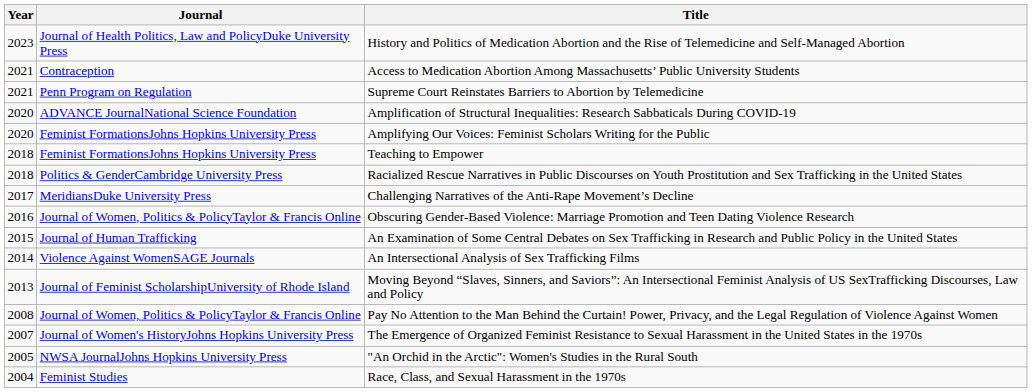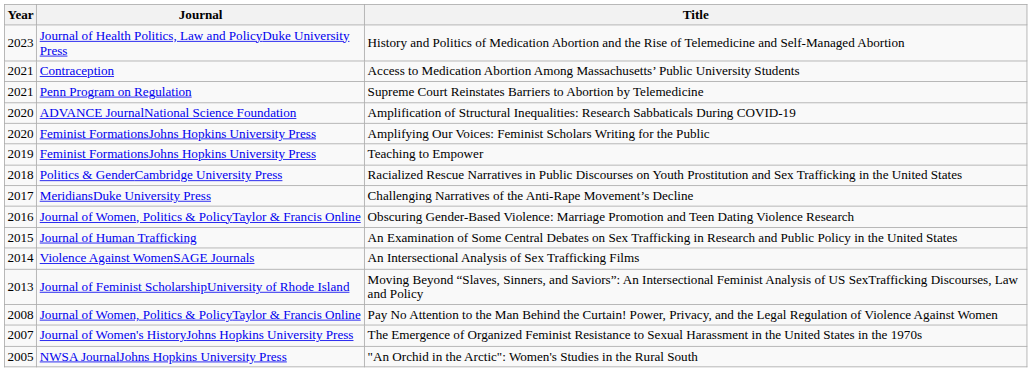Teaching to Empower | Year: 2018 -> 2019
- row: 2004 | Feminist Studies | Race, Class, and Sexual Harassment in the 1970s
